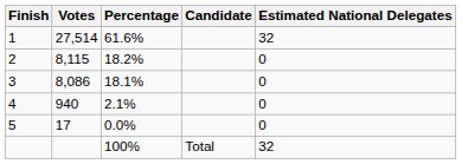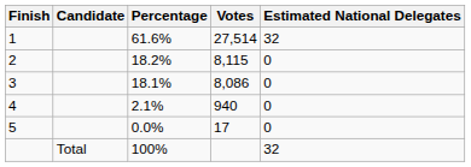columns swapped: Candidate <-> Votes
